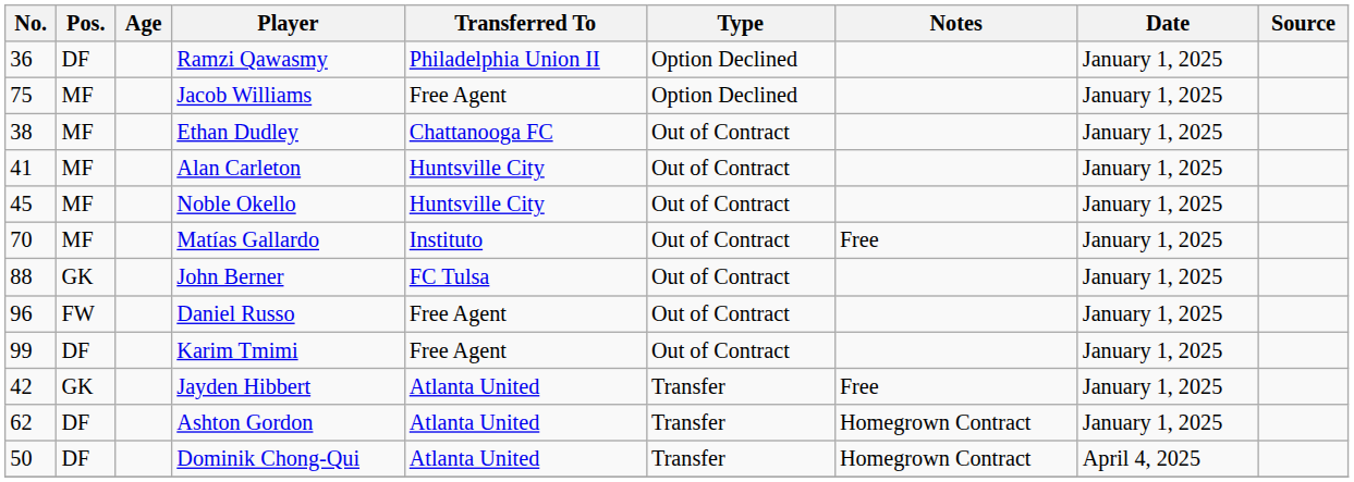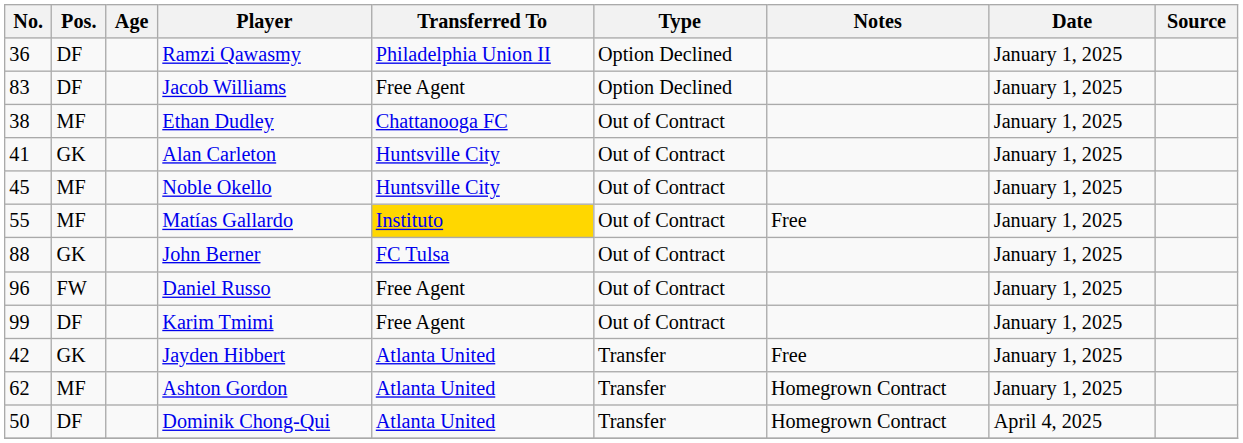Jacob Williams | No.: 75 -> 83
Jacob Williams | Pos.: MF -> DF
Alan Carleton | Pos.: MF -> GK
Matías Gallardo | No.: 70 -> 55
Matías Gallardo | Transferred To: no background -> gold background
Ashton Gordon | Pos.: DF -> MF
